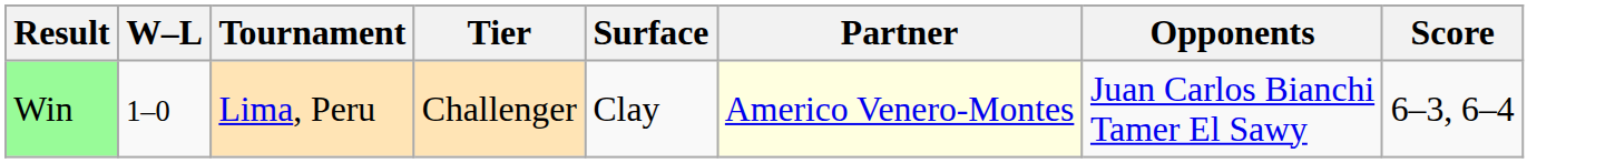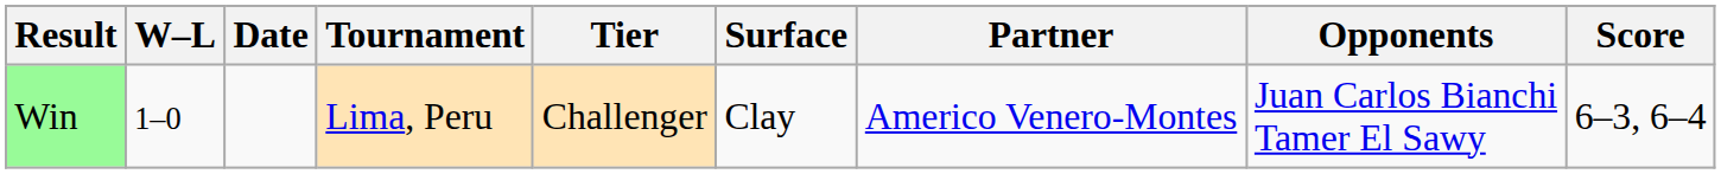+ column: Date
Win | Partner: lightyellow background -> no background
